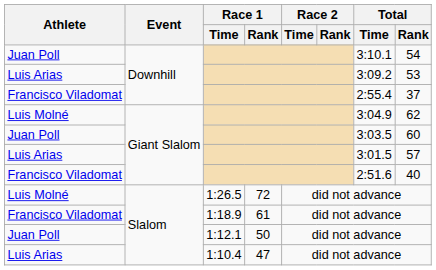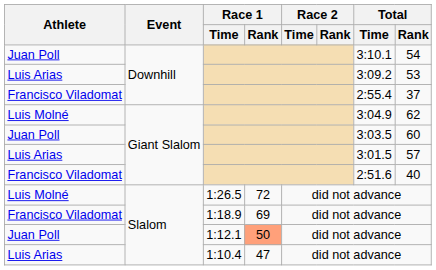1:18.9 | Race 1 / Rank: 61 -> 69
1:12.1 | Race 1 / Rank: no background -> lightsalmon background
